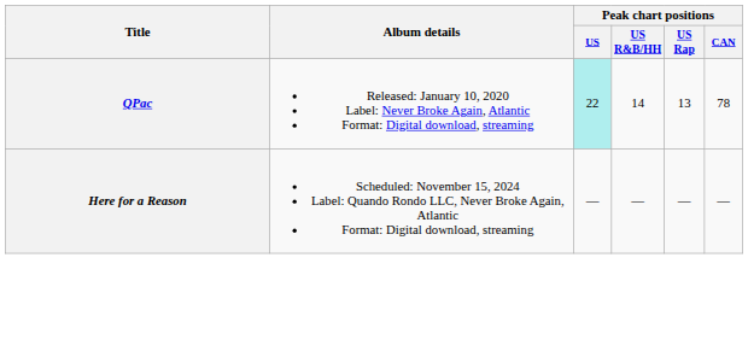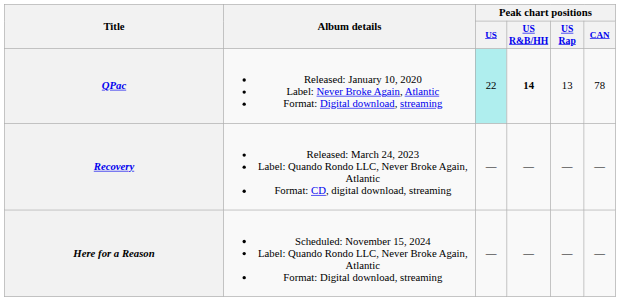QPac | Peak chart positions / US R&B/HH: normal -> bold
+ row: Recovery | Released: March 24, 2023 Label: Quando Rondo LLC, Never Broke Again, Atlantic Format: CD, digital download, streaming | — | — | — | —
